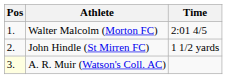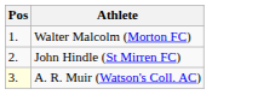- column: Time | 2:01 4/5 | 1 1/2 yards
